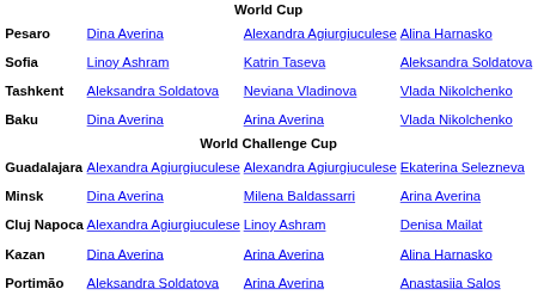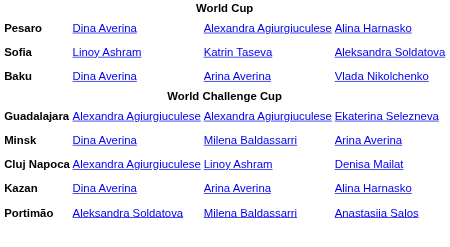- row: Tashkent | Aleksandra Soldatova | Neviana Vladinova | Vlada Nikolchenko
Portimão | column 3: Arina Averina -> Milena Baldassarri
